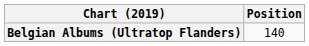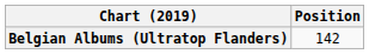Belgian Albums (Ultratop Flanders) | Position: 140 -> 142
